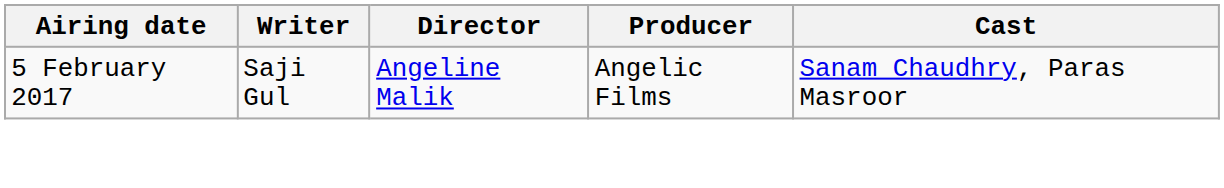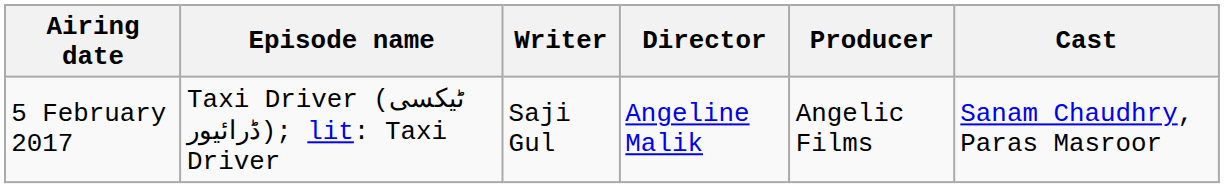+ column: Episode name | Taxi Driver (ٹیکسی ڈرائیور); lit: Taxi Driver
